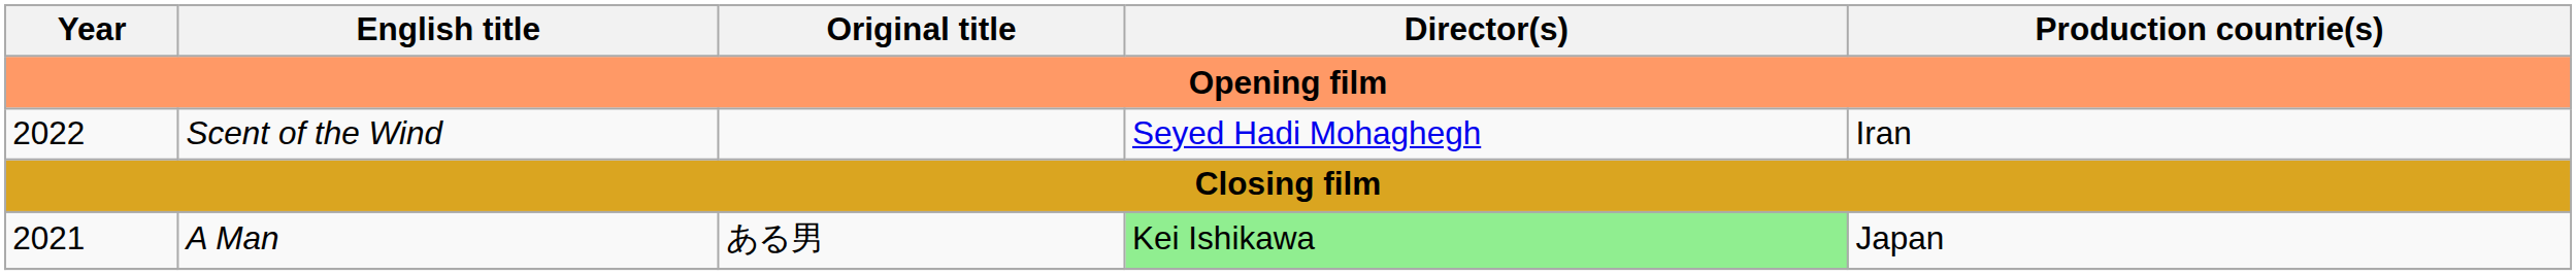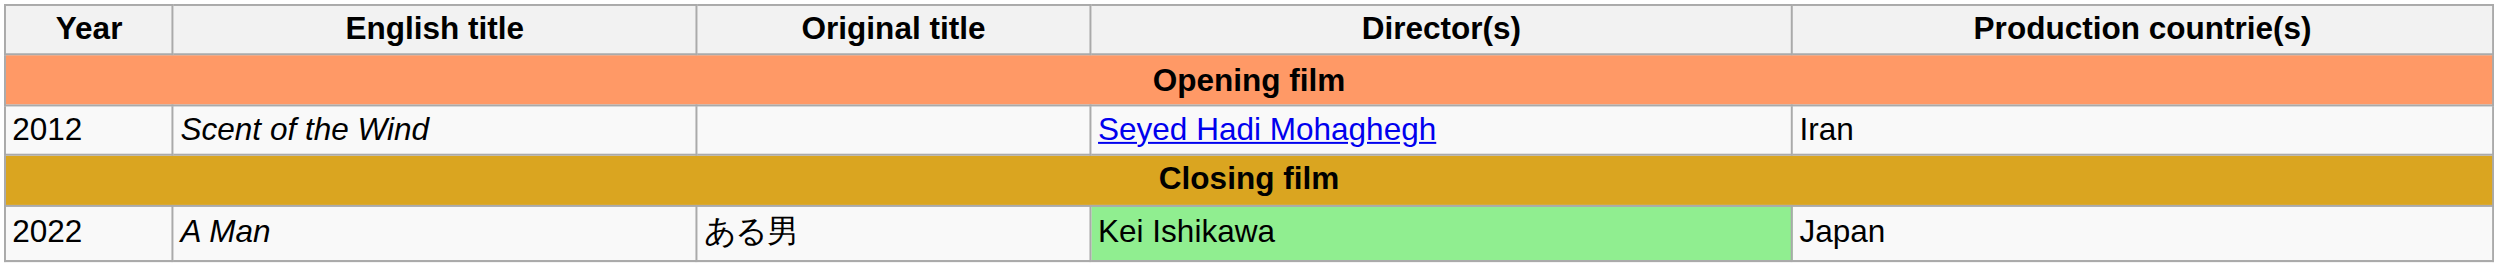Scent of the Wind | Year: 2022 -> 2012
A Man | Year: 2021 -> 2022
